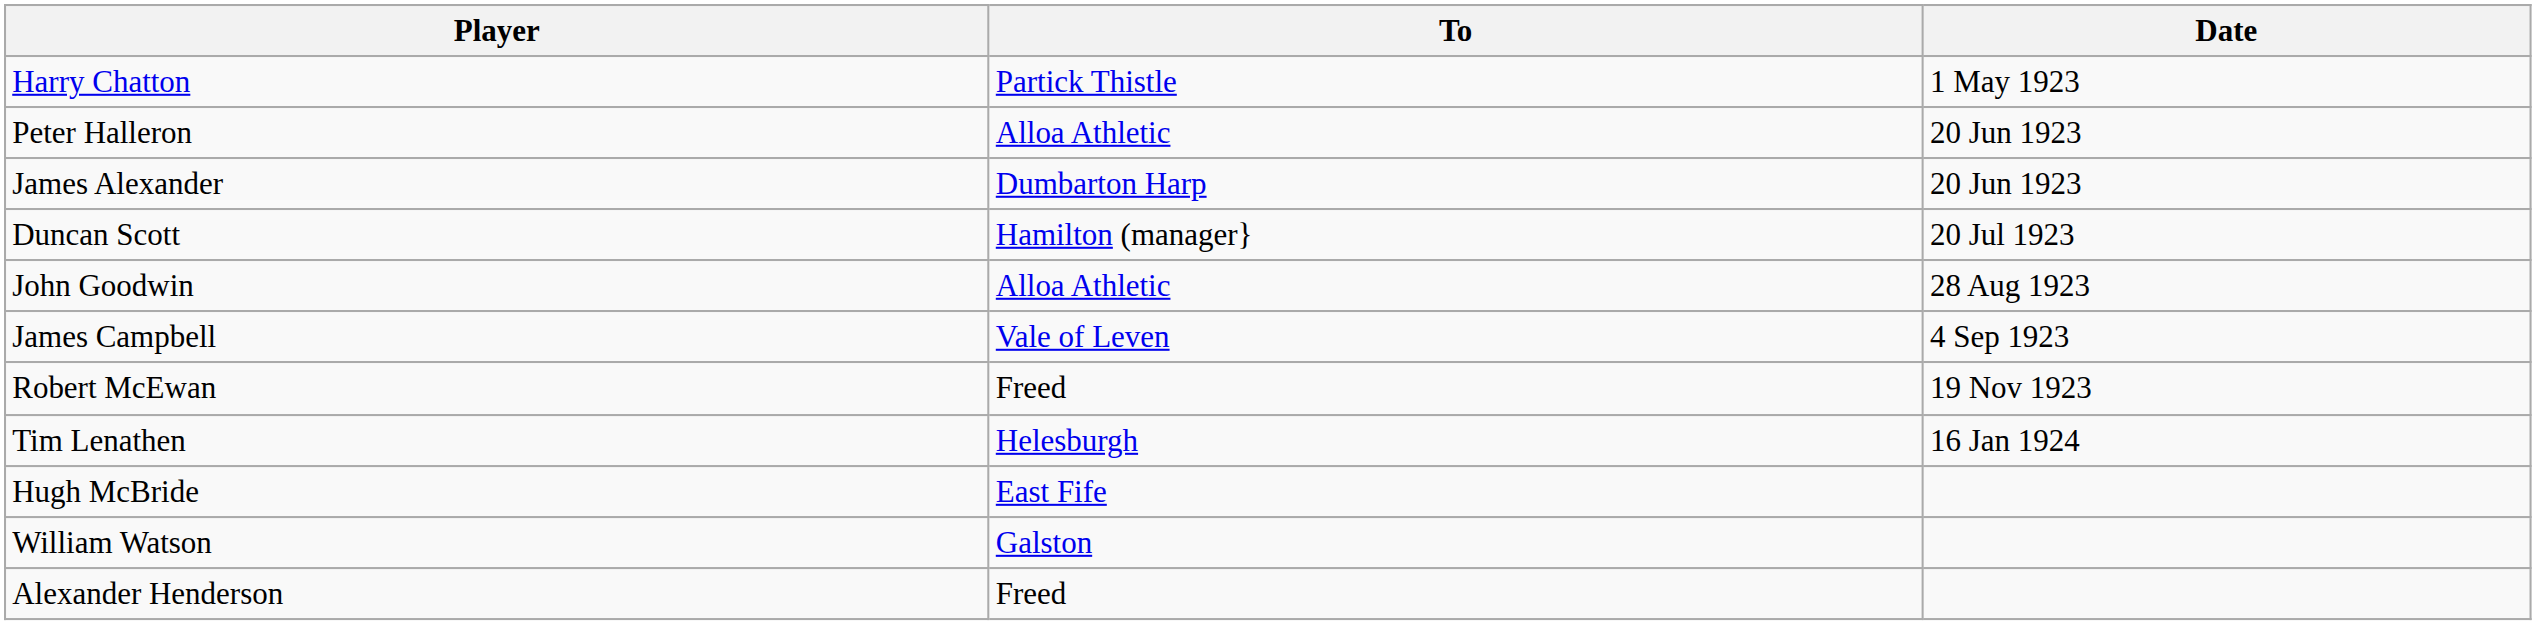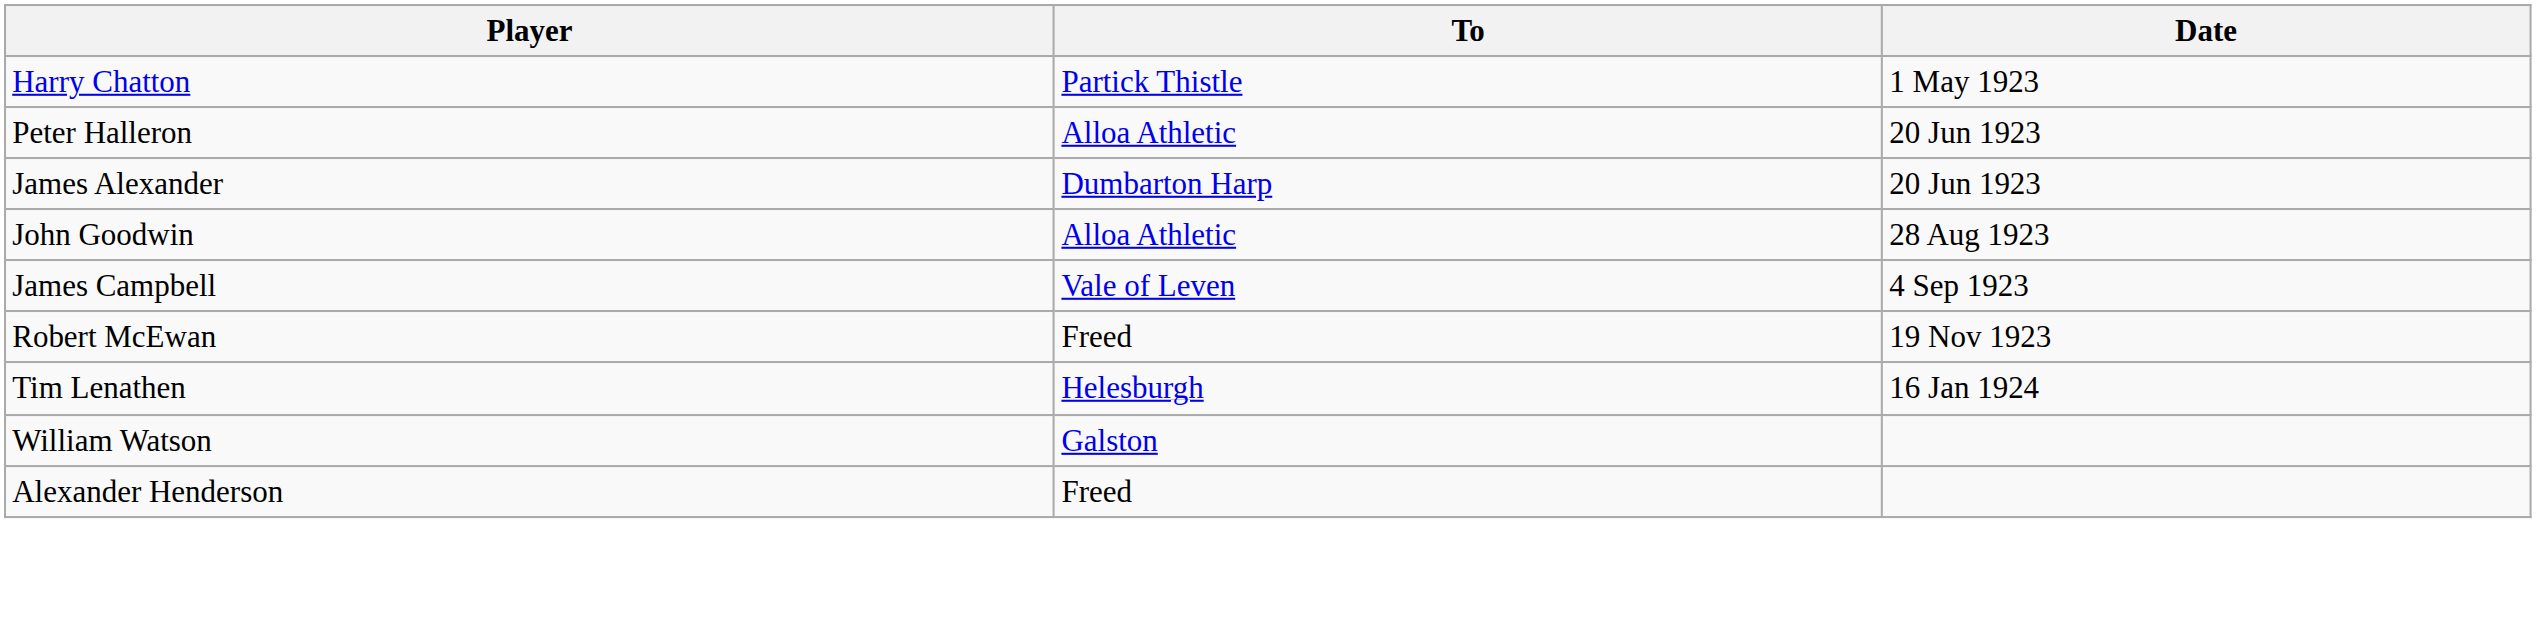- row: Duncan Scott | Hamilton (manager} | 20 Jul 1923
- row: Hugh McBride | East Fife
